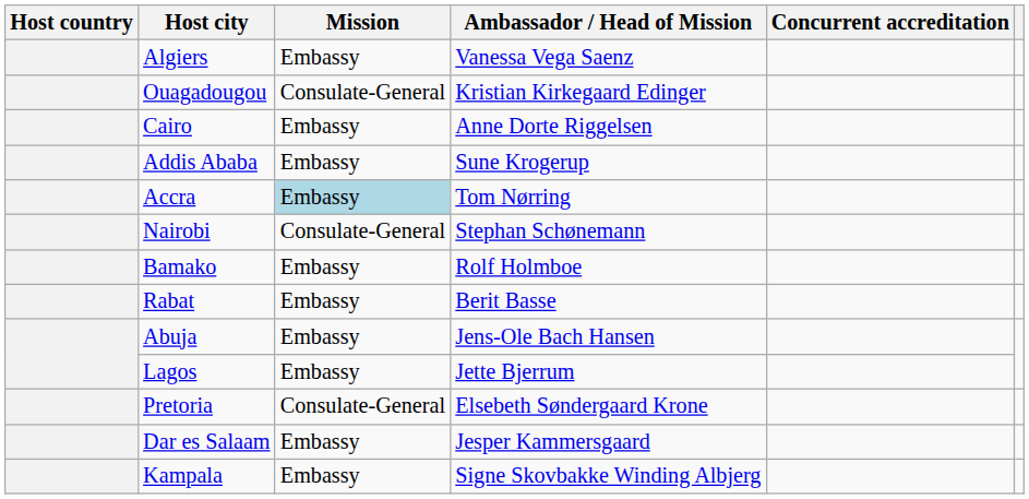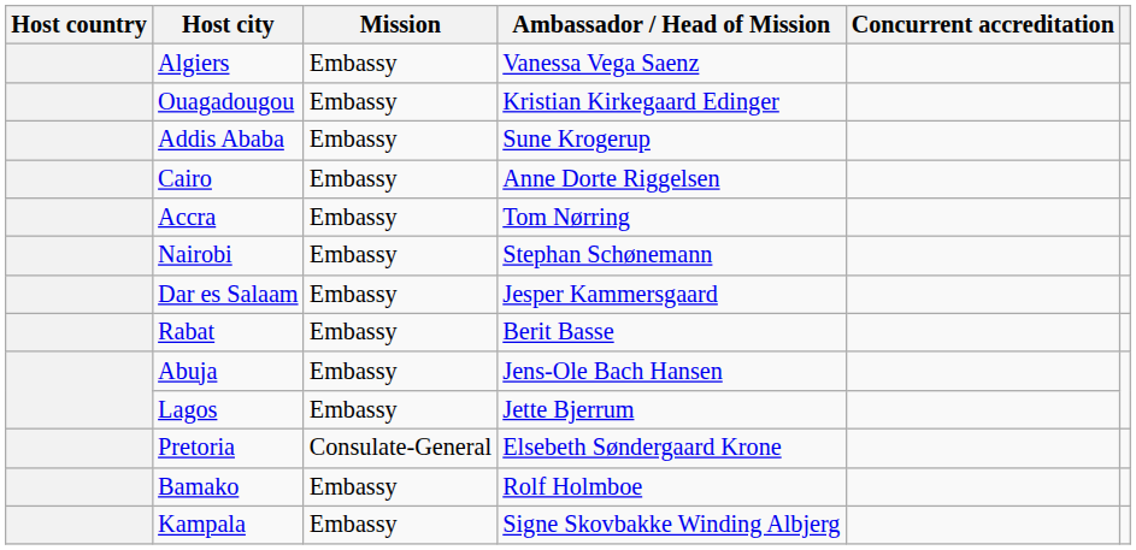Ouagadougou | Mission: Consulate-General -> Embassy
rows swapped: Cairo <-> Addis Ababa
Accra | Mission: lightblue background -> no background
Nairobi | Mission: Consulate-General -> Embassy
rows swapped: Bamako <-> Dar es Salaam
